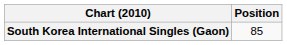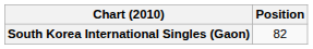South Korea International Singles (Gaon) | Position: 85 -> 82
